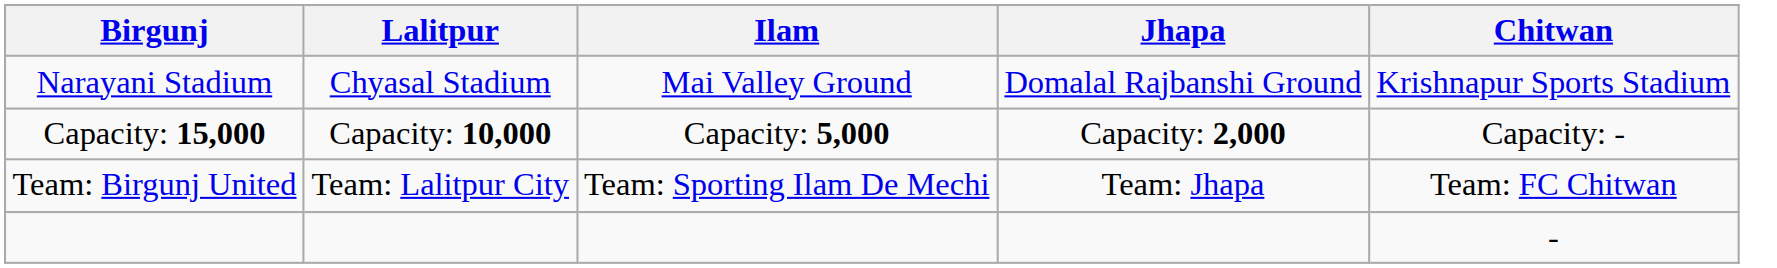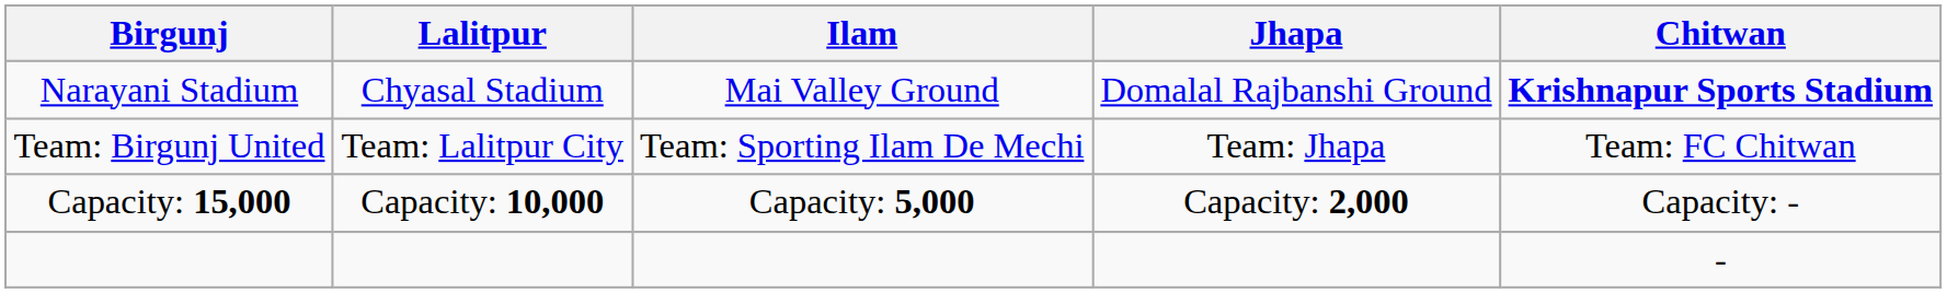Narayani Stadium | Chitwan: normal -> bold
rows swapped: Capacity: 15,000 <-> Team: Birgunj United
